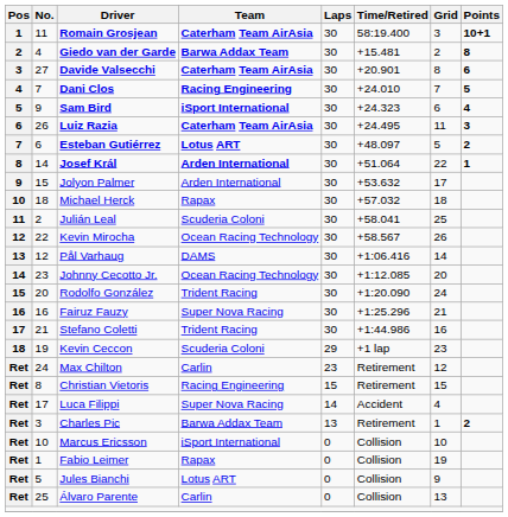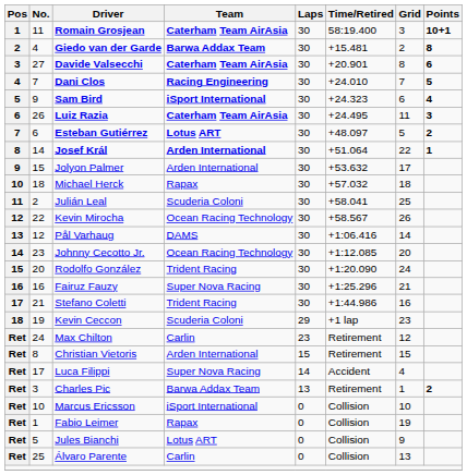Christian Vietoris | Team: Racing Engineering -> Arden International
